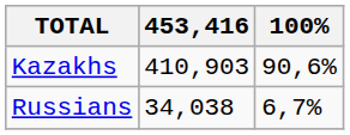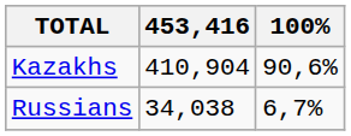Kazakhs | 453,416: 410,903 -> 410,904
